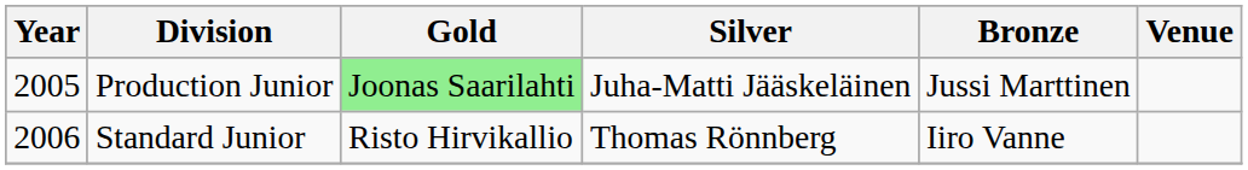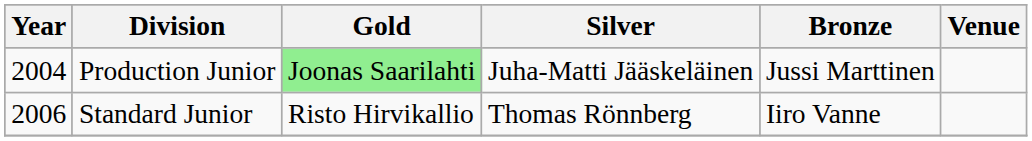Production Junior | Year: 2005 -> 2004
